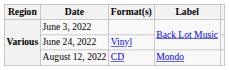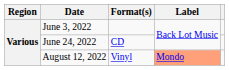June 24, 2022 | Format(s): Vinyl -> CD
August 12, 2022 | Format(s): CD -> Vinyl
August 12, 2022 | Label: no background -> lightsalmon background
